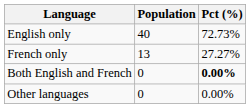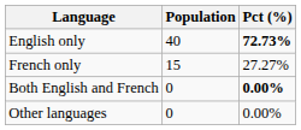English only | Pct (%): normal -> bold
French only | Population: 13 -> 15
